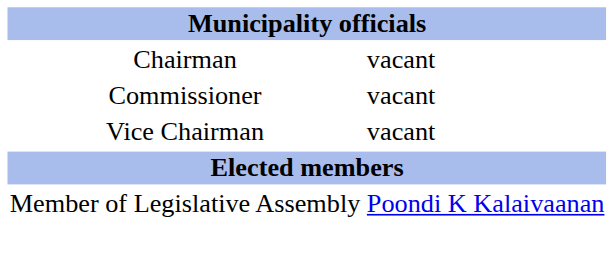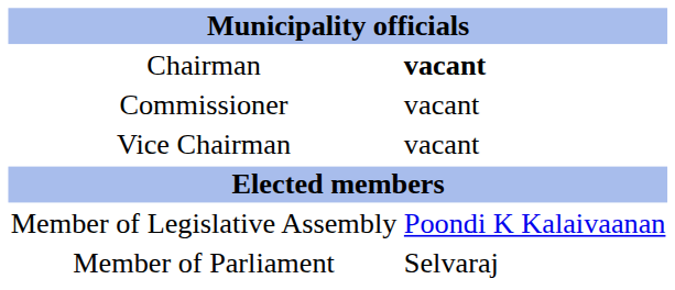Chairman | column 2: normal -> bold
+ row: Member of Parliament | Selvaraj
